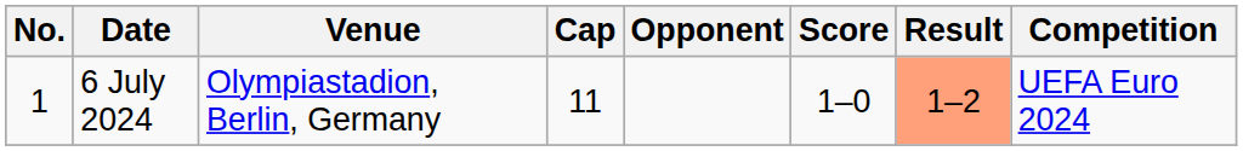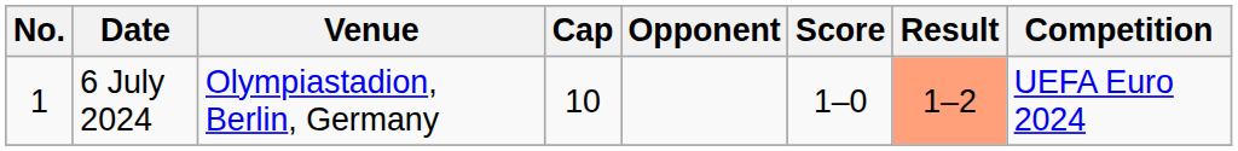6 July 2024 | Cap: 11 -> 10
